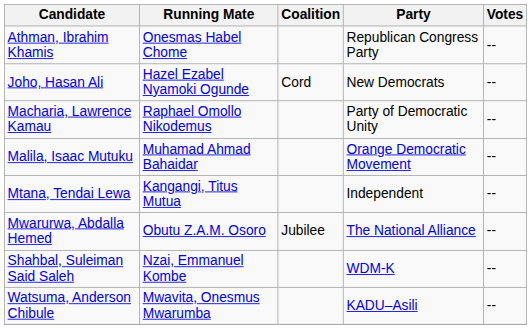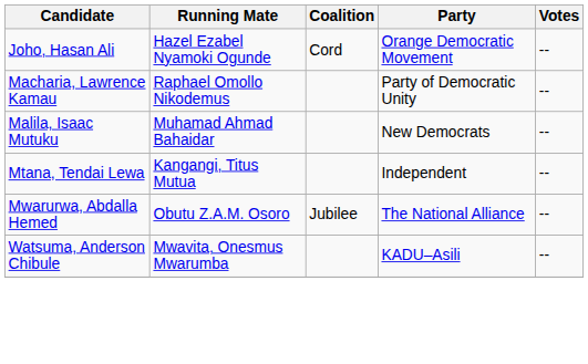- row: Athman, Ibrahim Khamis | Onesmas Habel Chome | Republican Congress Party | --
Joho, Hasan Ali | Party: New Democrats -> Orange Democratic Movement
Malila, Isaac Mutuku | Party: Orange Democratic Movement -> New Democrats
- row: Shahbal, Suleiman Said Saleh | Nzai, Emmanuel Kombe | WDM-K | --
